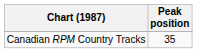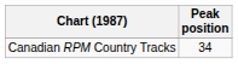Canadian RPM Country Tracks | Peak position: 35 -> 34
